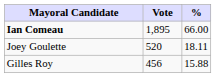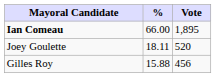columns swapped: Vote <-> %
